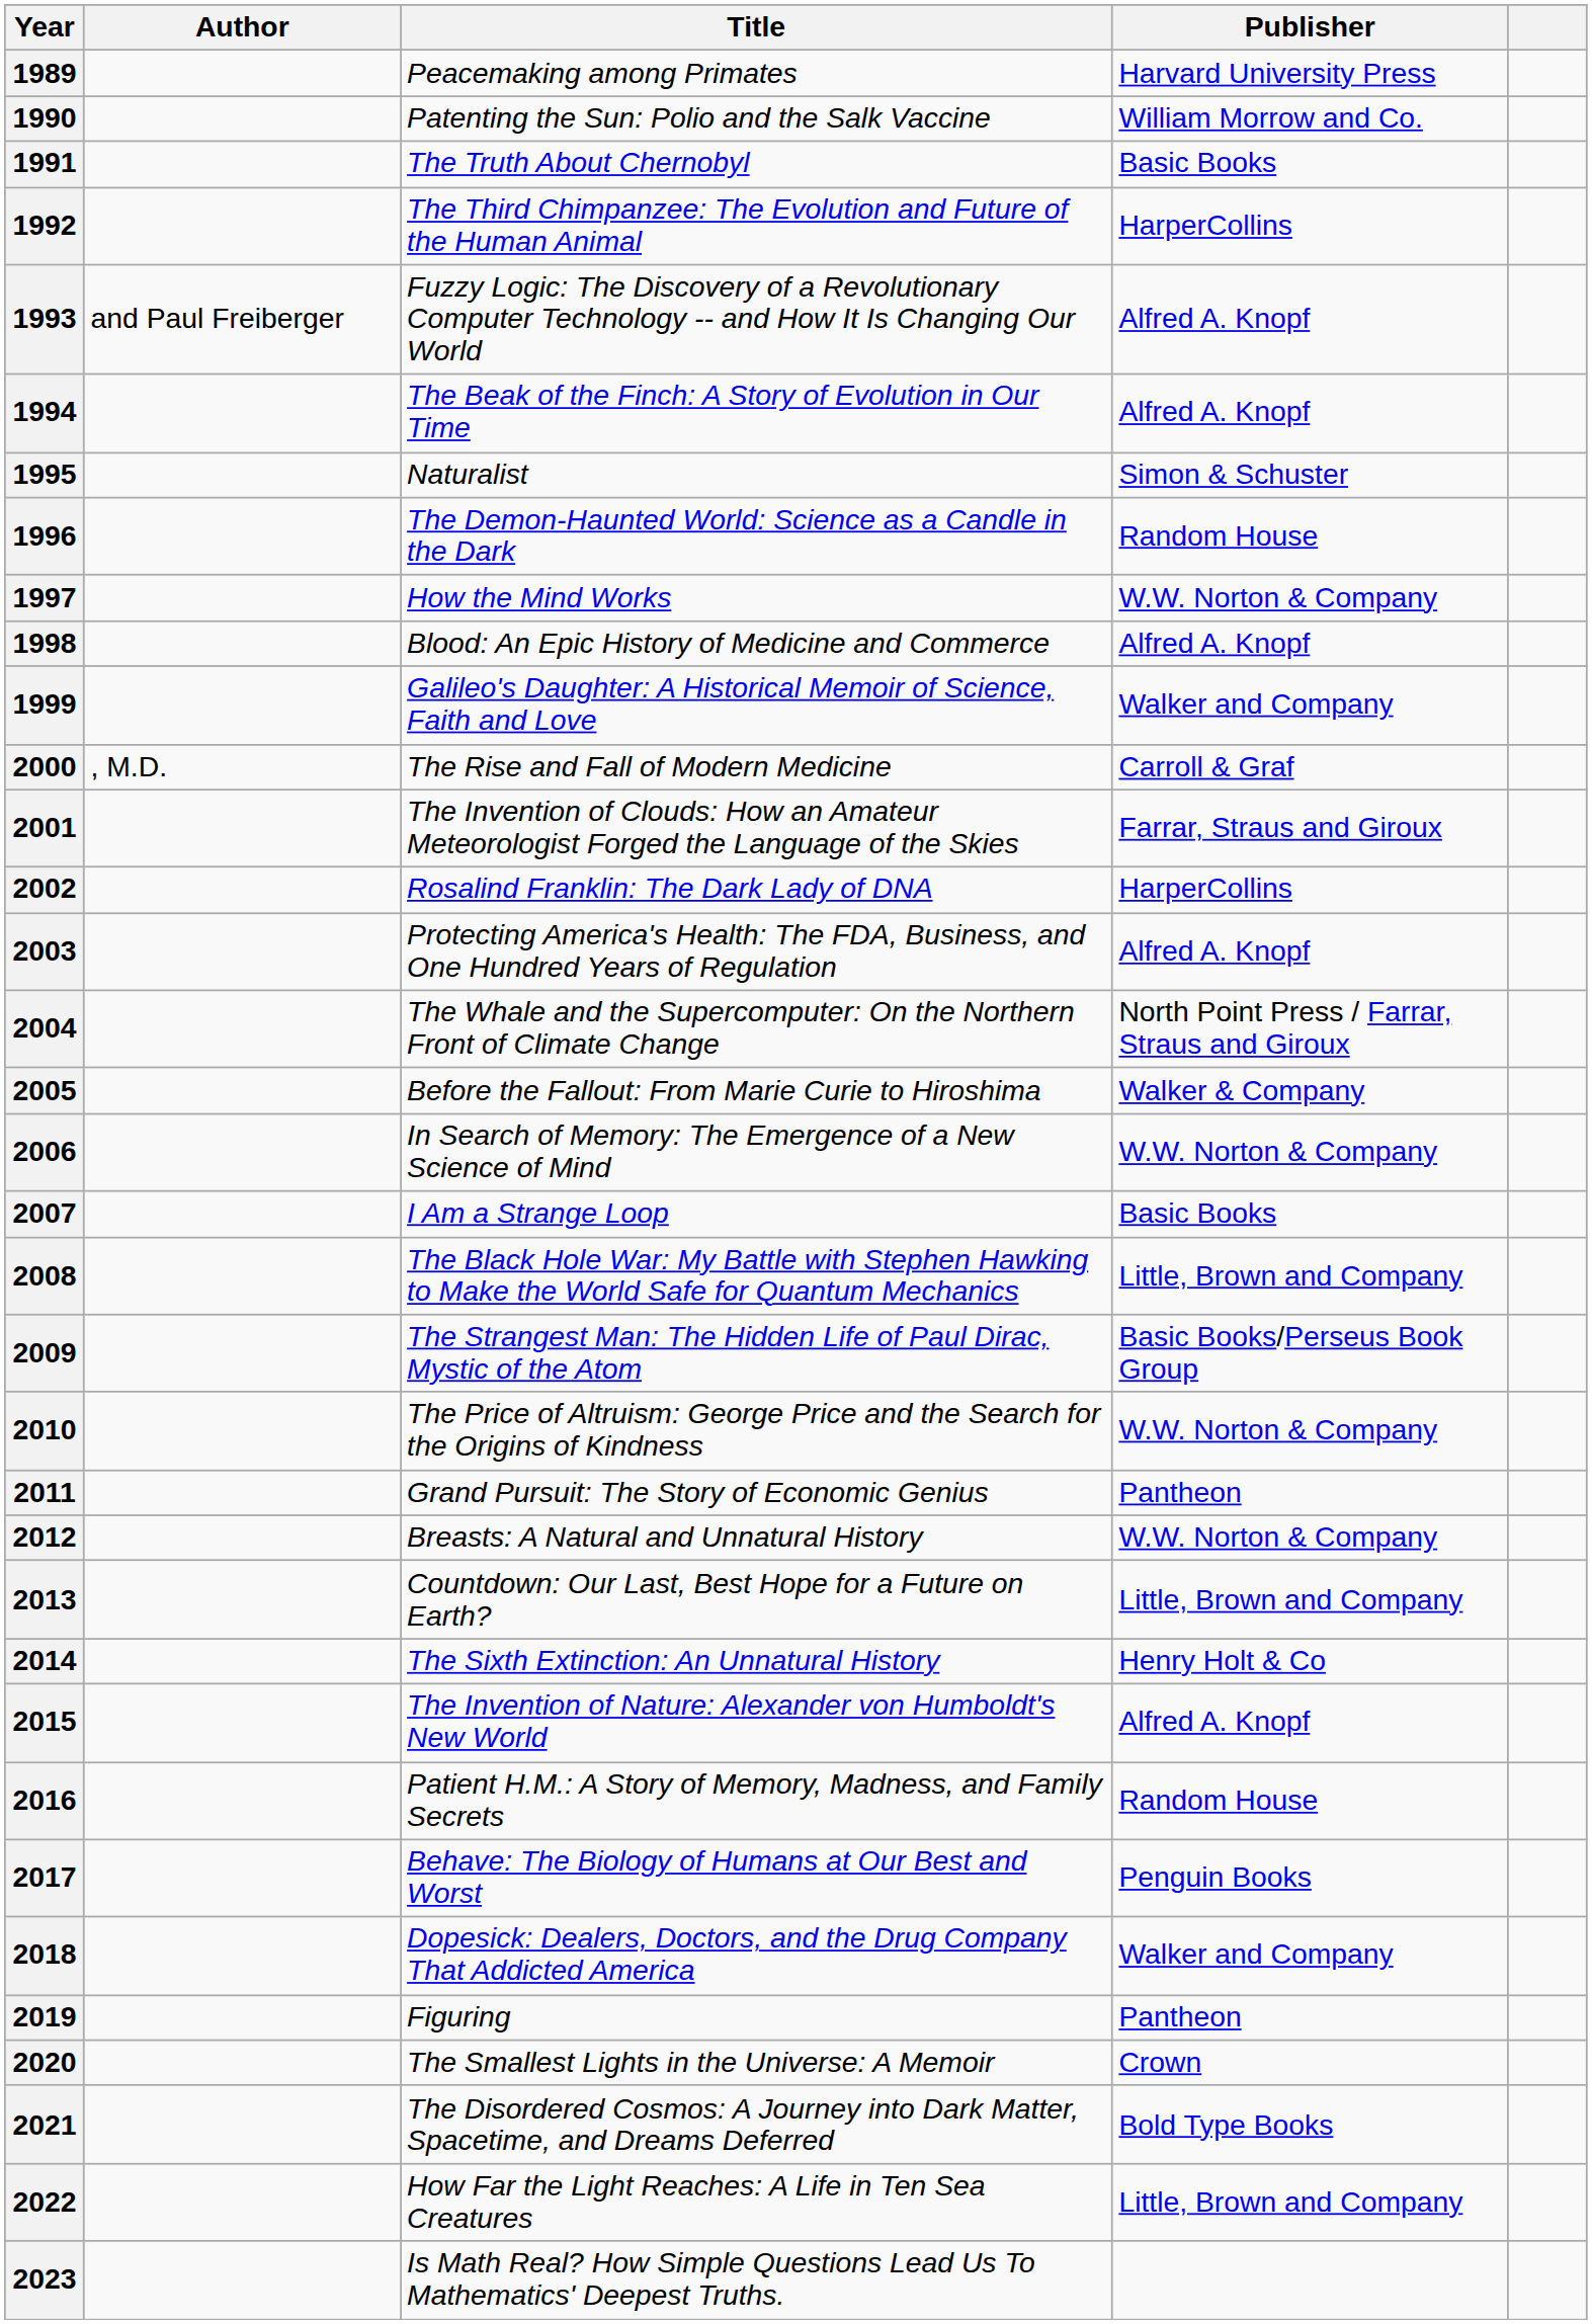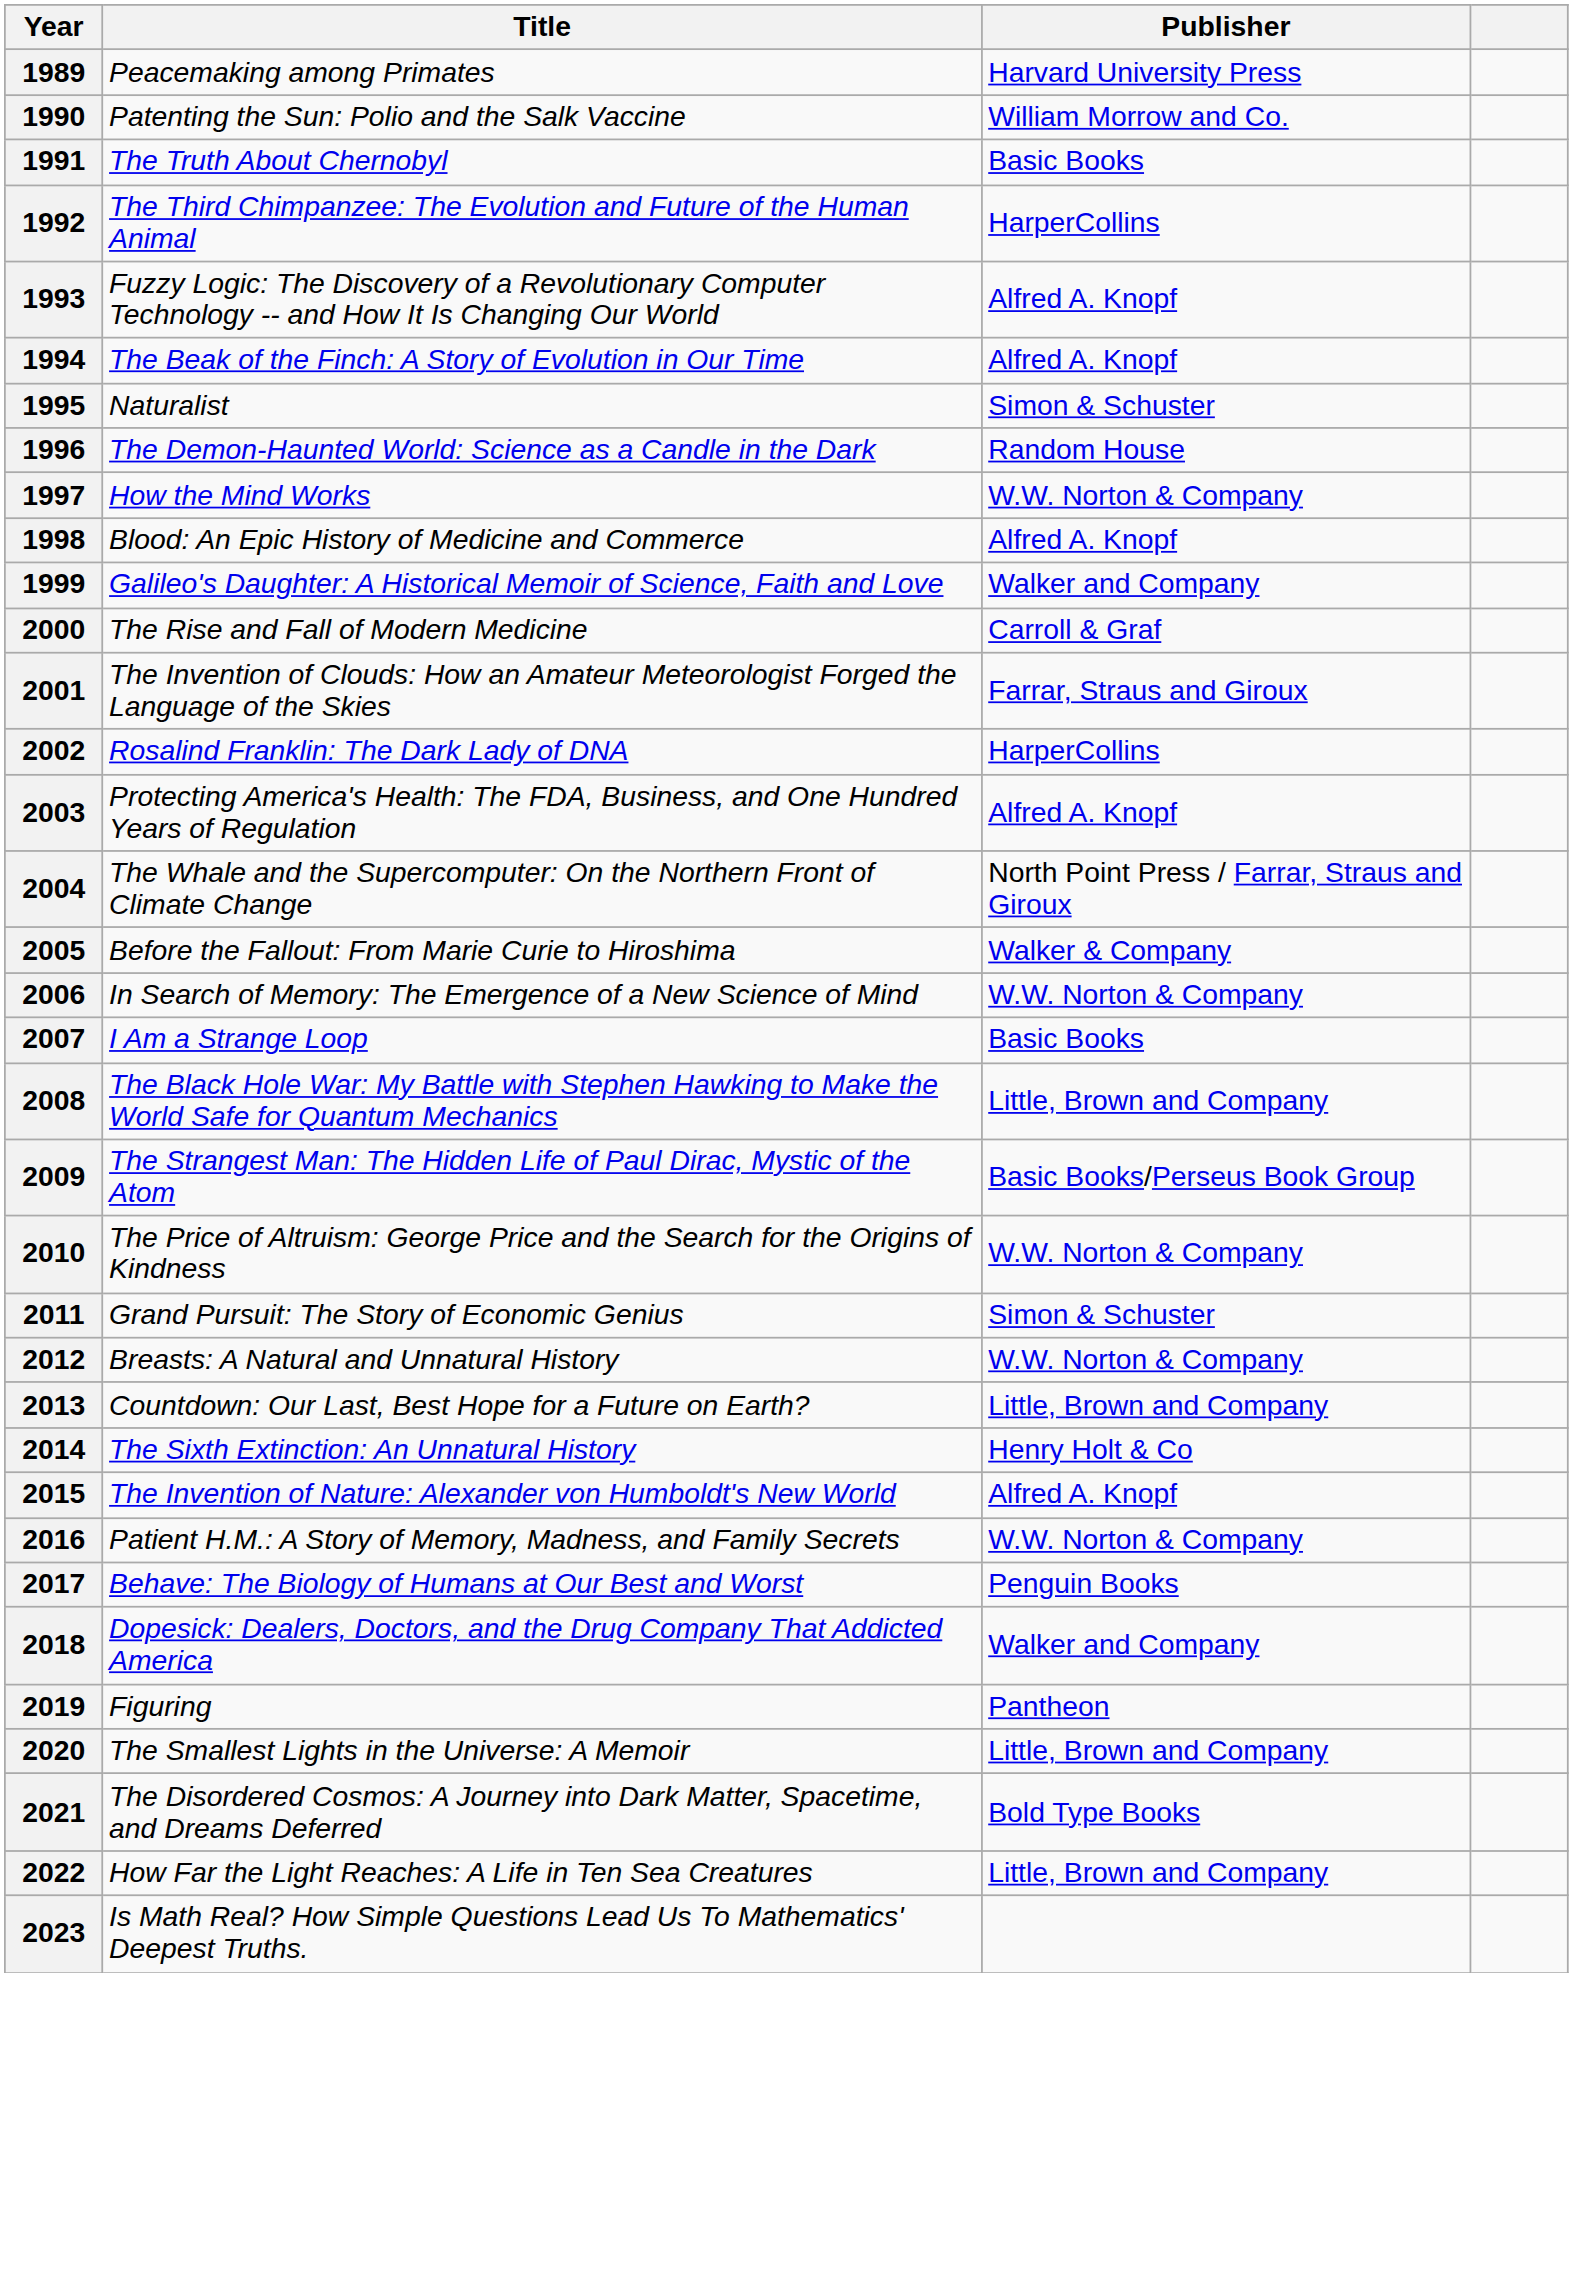- column: Author | and Paul Freiberger | , M.D.
2011 | Publisher: Pantheon -> Simon & Schuster
2016 | Publisher: Random House -> W.W. Norton & Company
2020 | Publisher: Crown -> Little, Brown and Company
